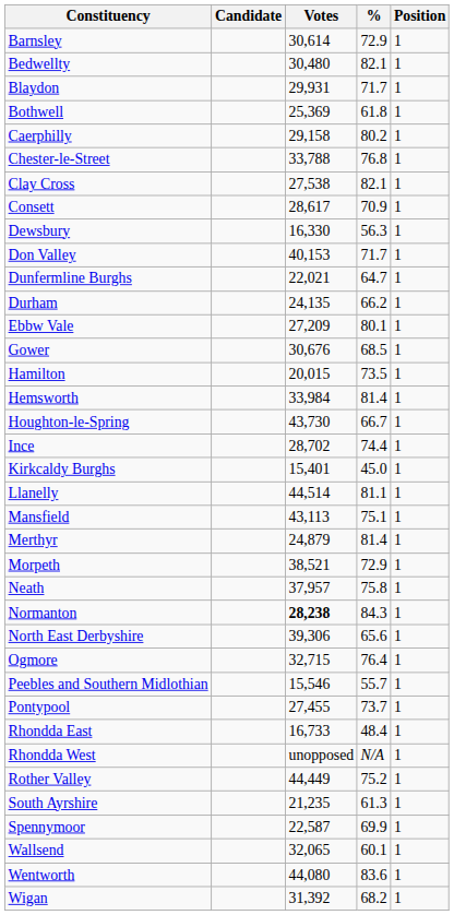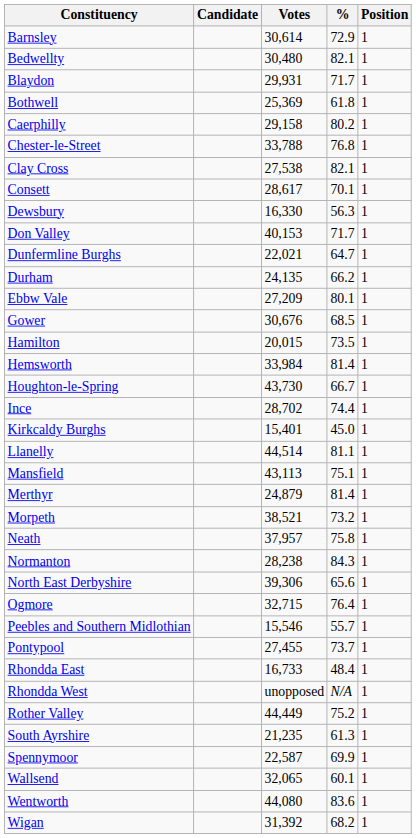Consett | %: 70.9 -> 70.1
Morpeth | %: 72.9 -> 73.2
Normanton | Votes: bold -> normal
